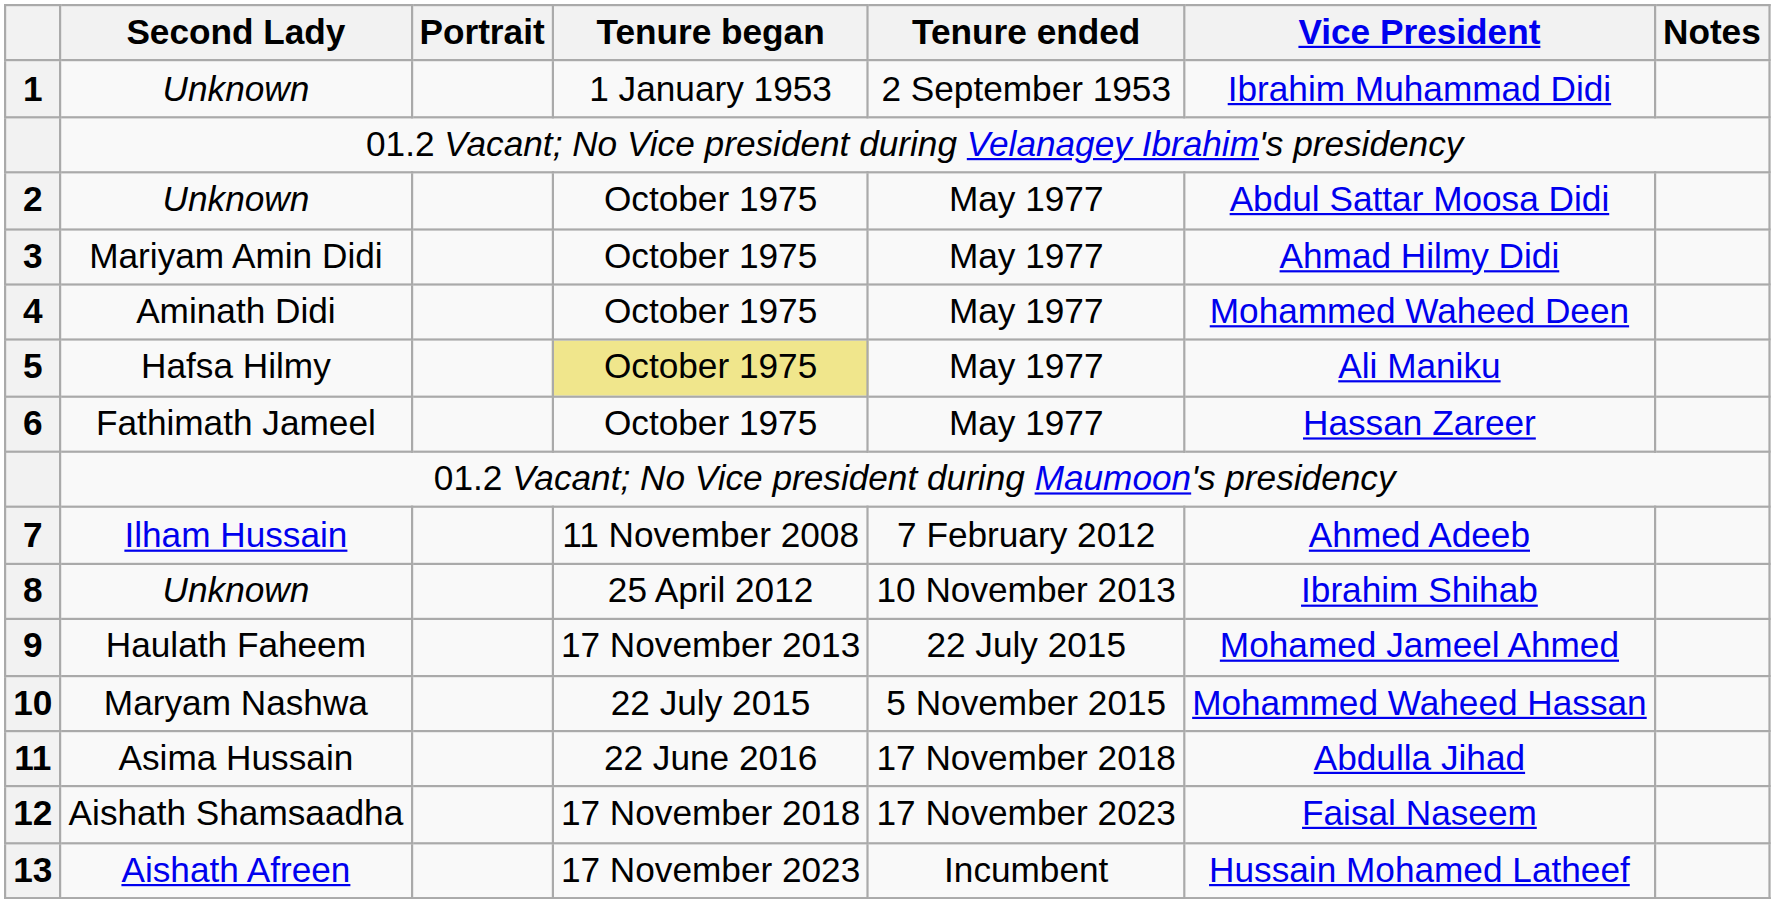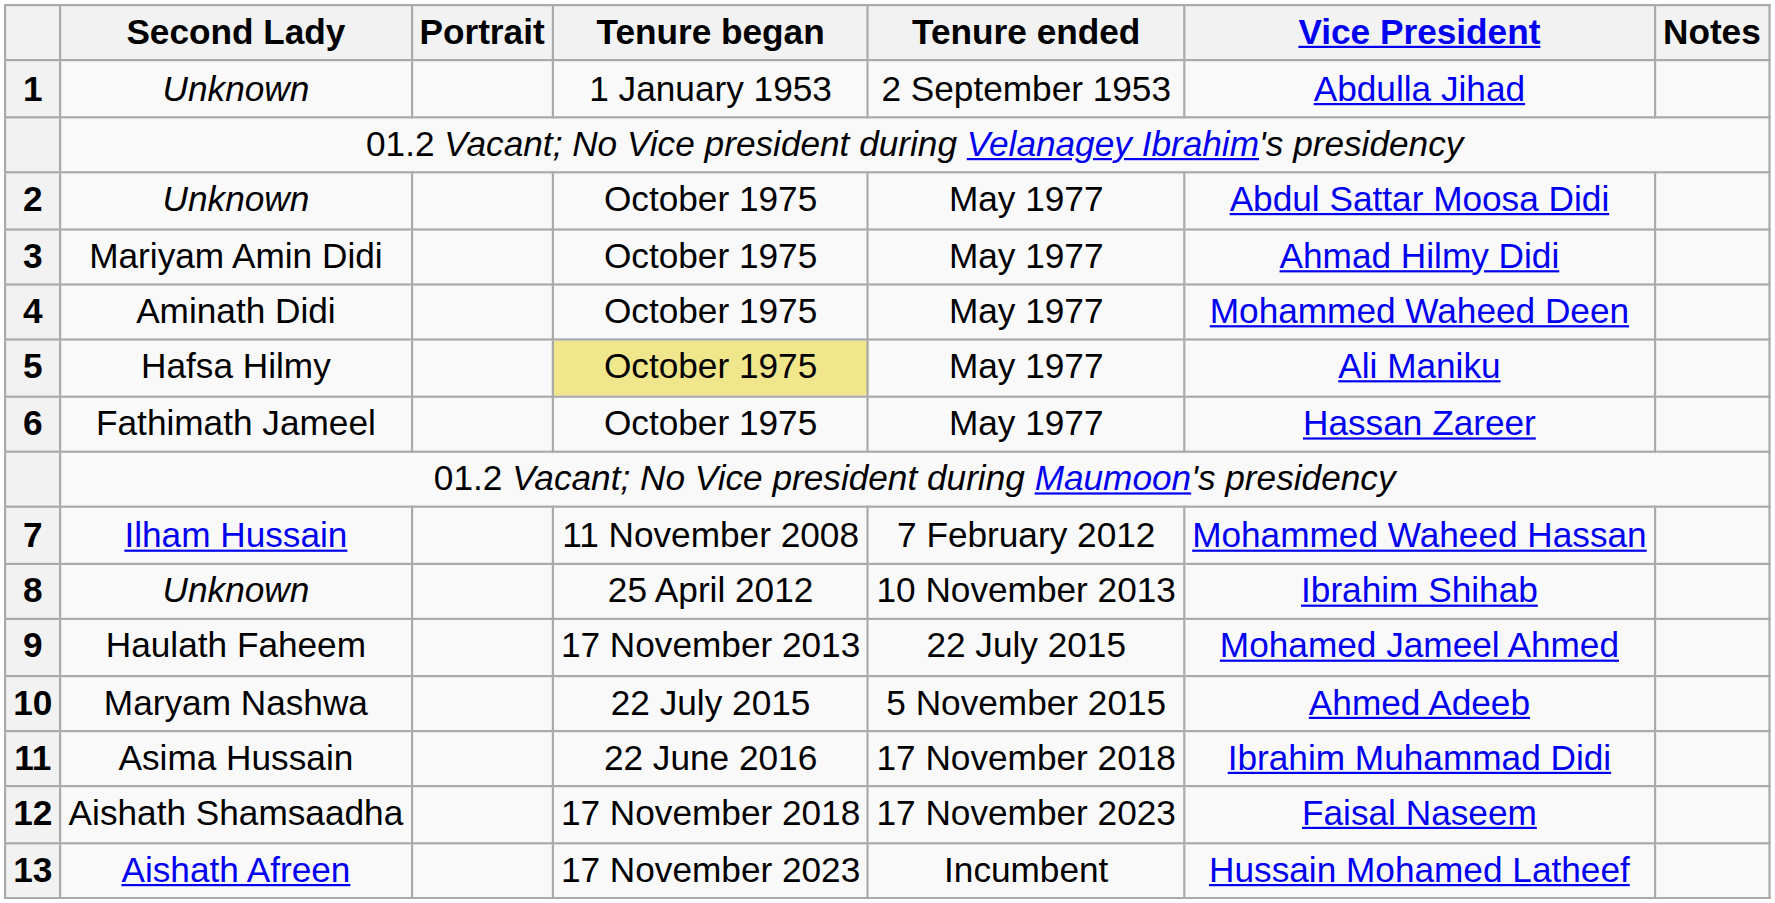1 | Vice President: Ibrahim Muhammad Didi -> Abdulla Jihad
7 | Vice President: Ahmed Adeeb -> Mohammed Waheed Hassan
10 | Vice President: Mohammed Waheed Hassan -> Ahmed Adeeb
11 | Vice President: Abdulla Jihad -> Ibrahim Muhammad Didi
